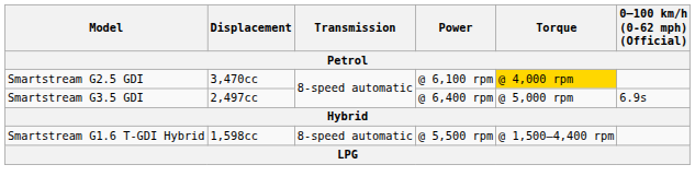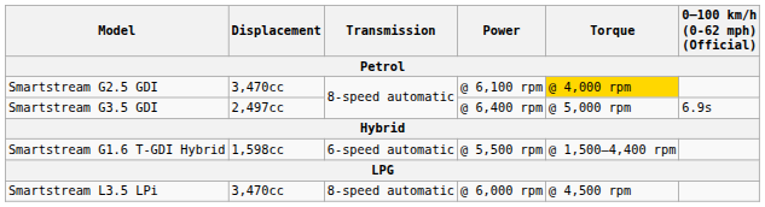Smartstream G1.6 T-GDI Hybrid | Transmission: 8-speed automatic -> 6-speed automatic
+ row: Smartstream L3.5 LPi | 3,470cc | 8-speed automatic | @ 6,000 rpm | @ 4,500 rpm
